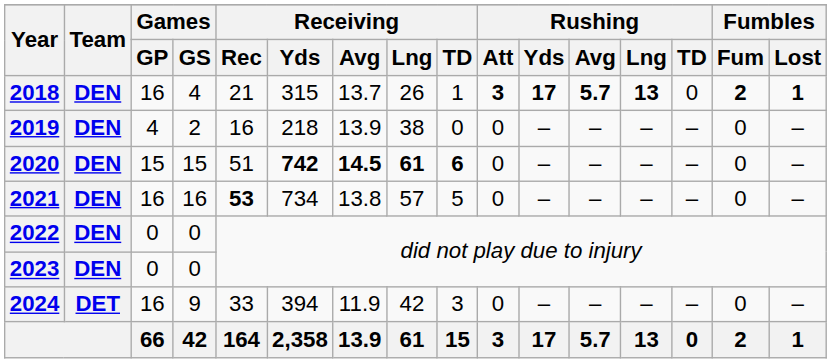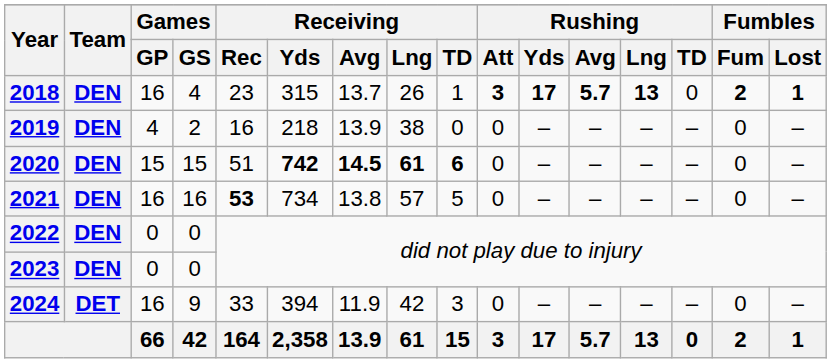2018 | Receiving / Rec: 21 -> 23
